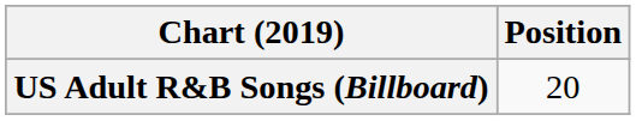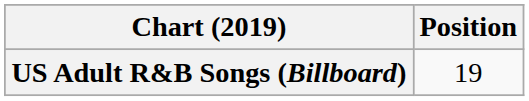US Adult R&B Songs (Billboard) | Position: 20 -> 19
